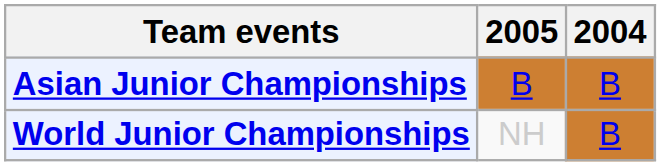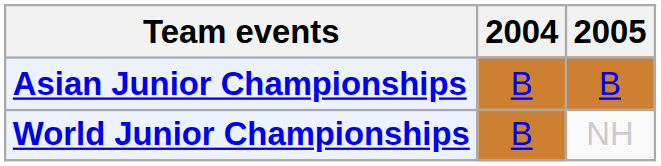columns swapped: 2004 <-> 2005
